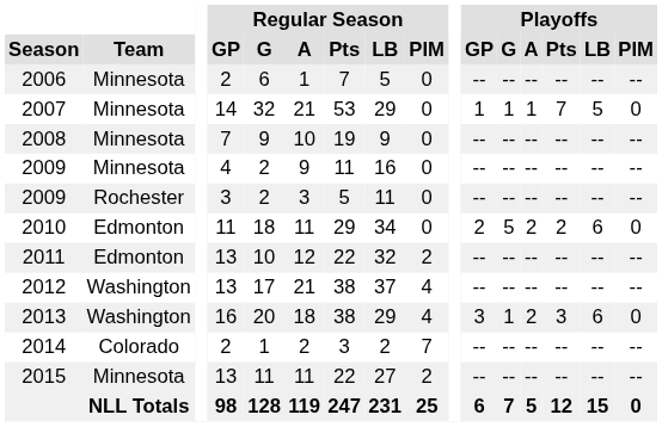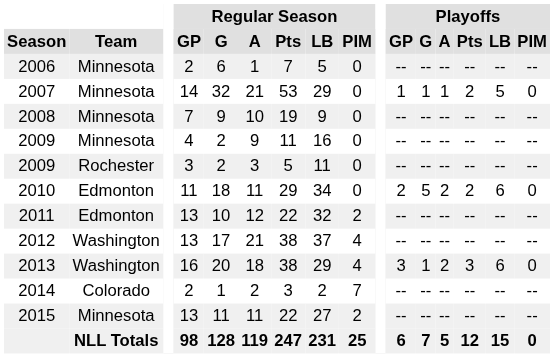2007 | Playoffs / Pts: 7 -> 2
